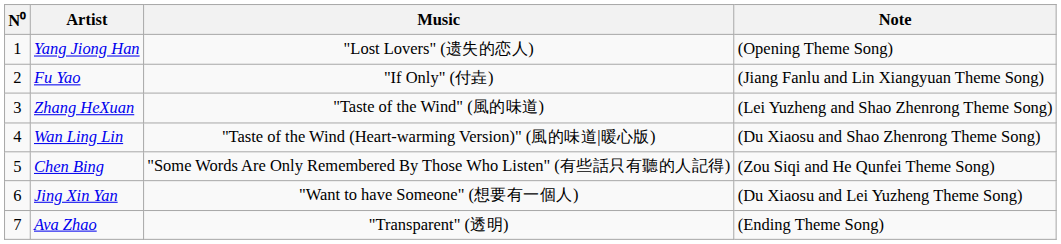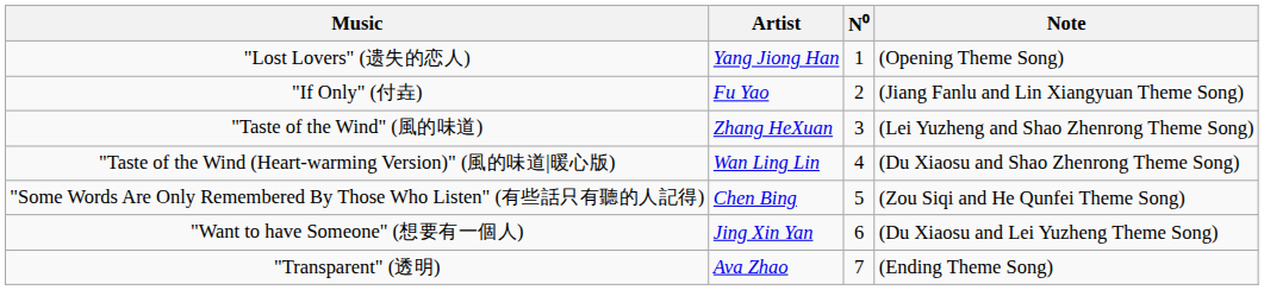columns swapped: N⁰ <-> Music
